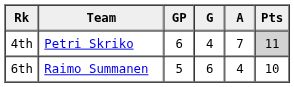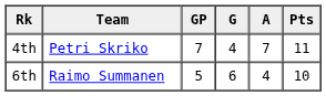4th | GP: 6 -> 7
4th | Pts: lightgrey background -> no background
